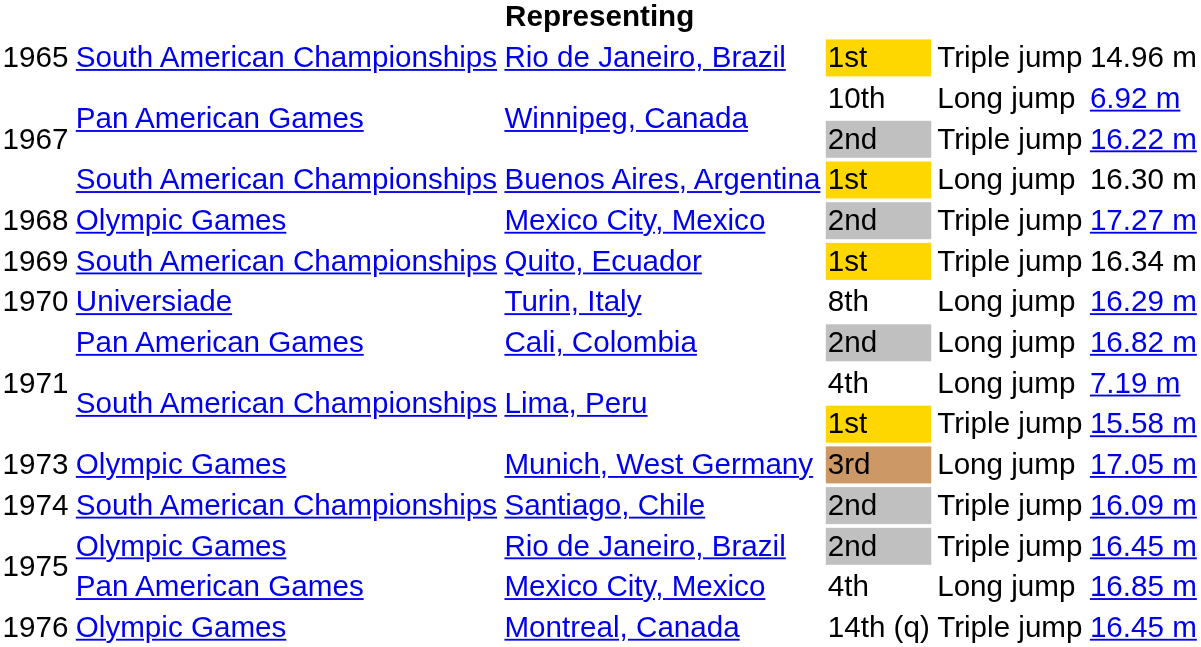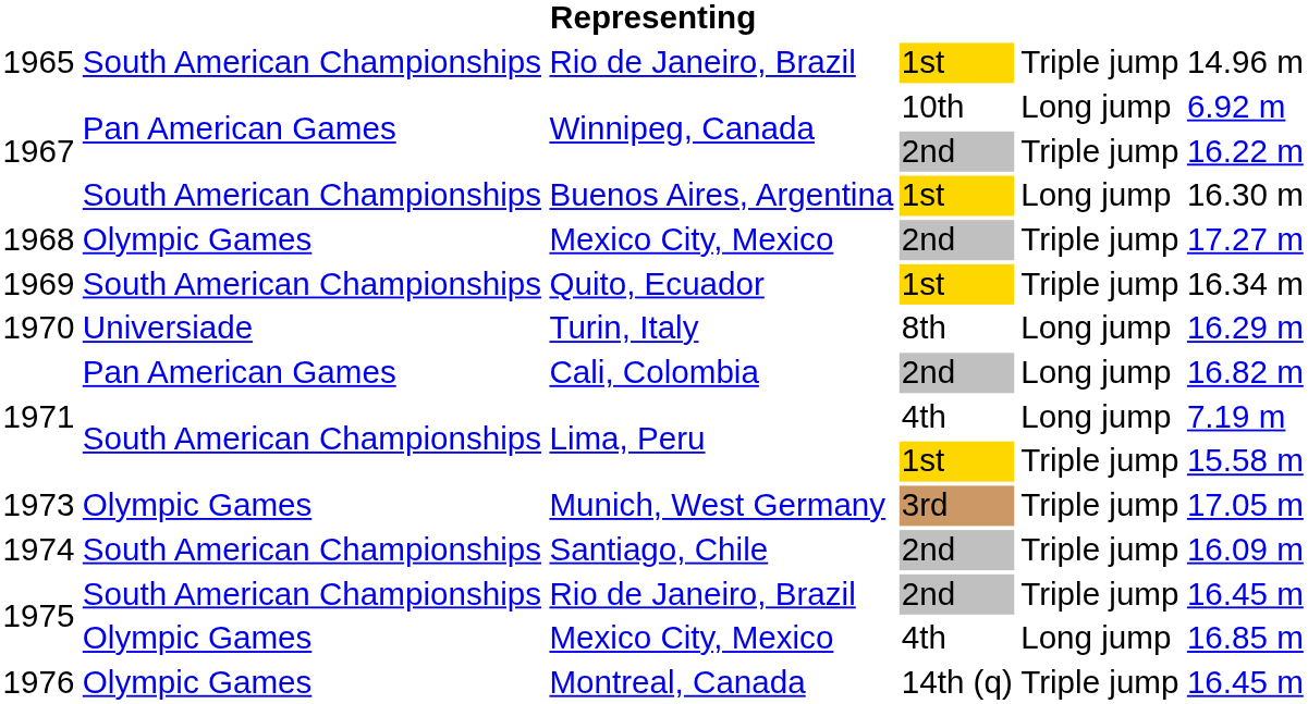Munich, West Germany | column 5: Long jump -> Triple jump
Rio de Janeiro, Brazil / 2nd | column 2: Olympic Games -> South American Championships
Mexico City, Mexico / 4th | column 2: Pan American Games -> Olympic Games
